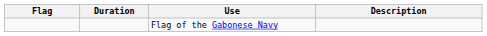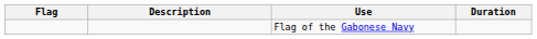columns swapped: Duration <-> Description
